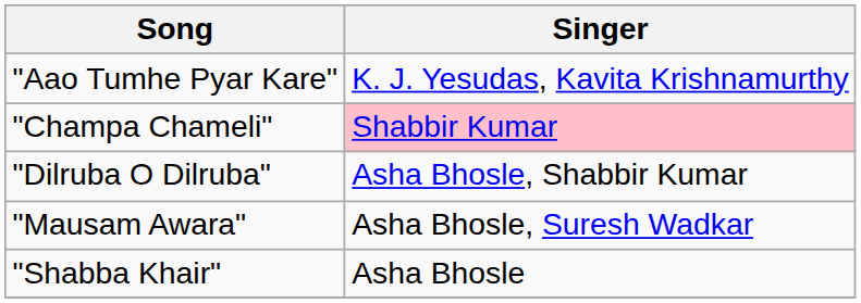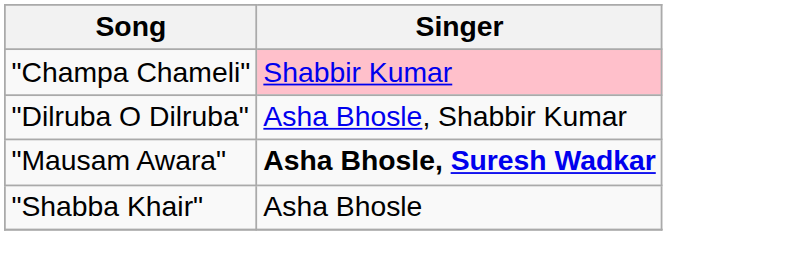- row: "Aao Tumhe Pyar Kare" | K. J. Yesudas, Kavita Krishnamurthy
"Mausam Awara" | Singer: normal -> bold
